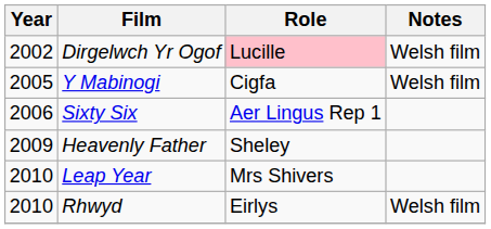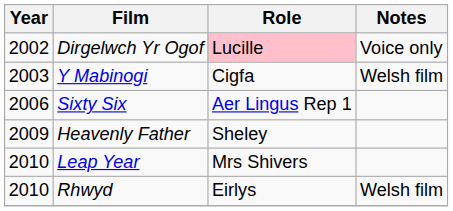Dirgelwch Yr Ogof | Notes: Welsh film -> Voice only
Y Mabinogi | Year: 2005 -> 2003
